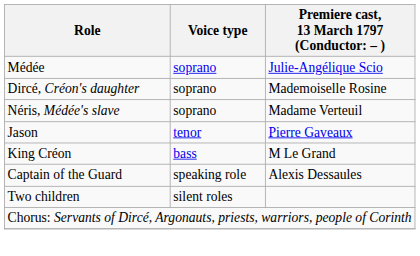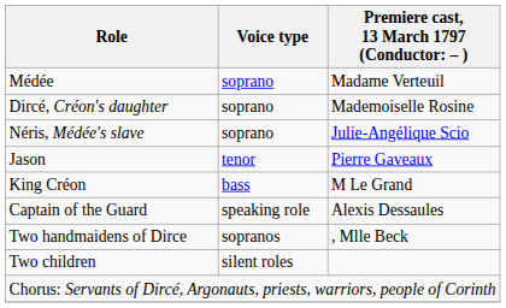Médée | column 3: Julie-Angélique Scio -> Madame Verteuil
Néris, Médée's slave | column 3: Madame Verteuil -> Julie-Angélique Scio
+ row: Two handmaidens of Dirce | sopranos | , Mlle Beck
